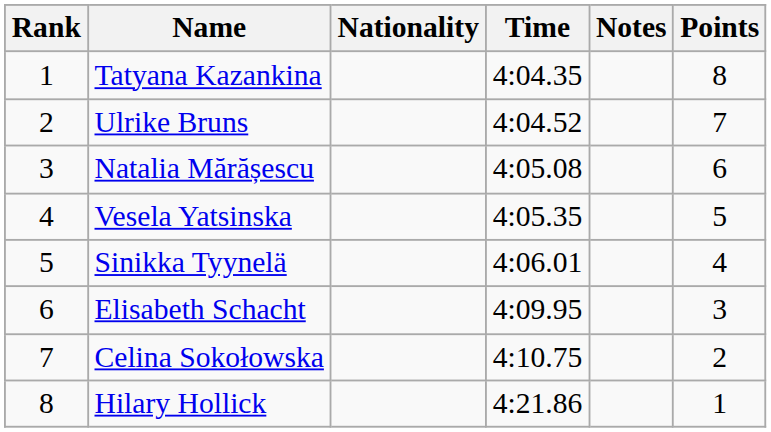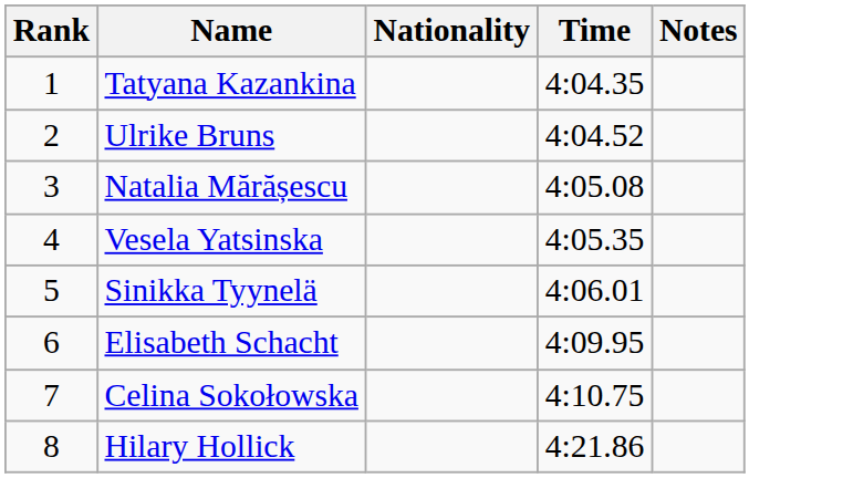- column: Points | 8 | 7 | 6 | 5 | 4 | 3 | 2 | 1
